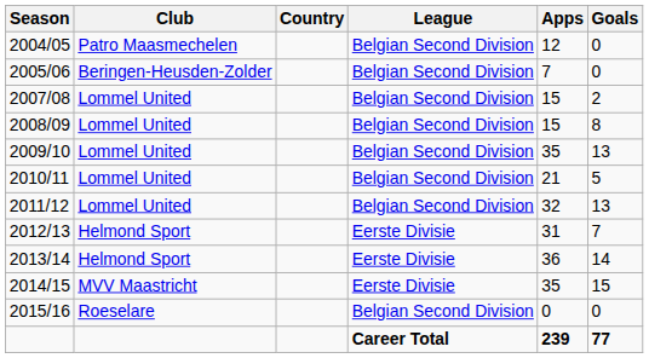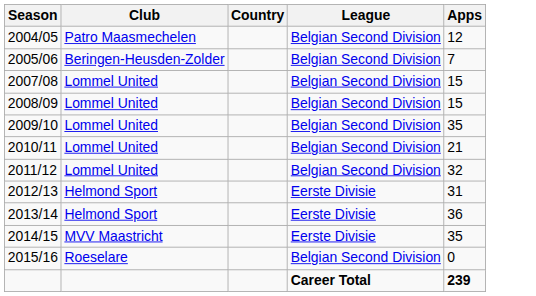- column: Goals | 0 | 0 | 2 | 8 | 13 | 5 | 13 | 7 | 14 | 15 | 0 | 77
